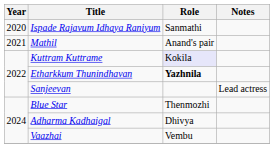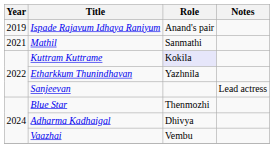Ispade Rajavum Idhaya Raniyum | Year: 2020 -> 2019
Ispade Rajavum Idhaya Raniyum | Role: Sanmathi -> Anand's pair
Mathil | Role: Anand's pair -> Sanmathi
Etharkkum Thunindhavan | Role: bold -> normal
